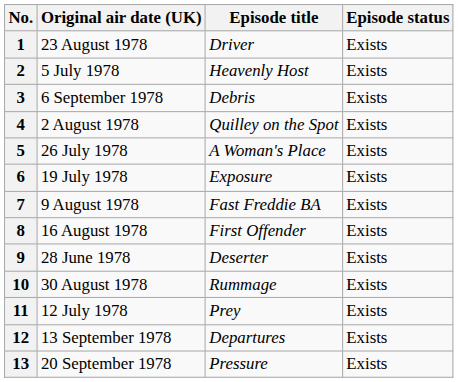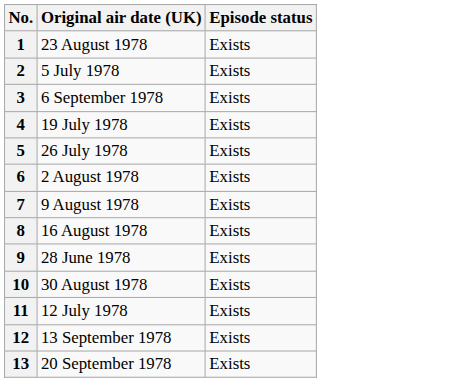- column: Episode title | Driver | Heavenly Host | Debris | Quilley on the Spot | A Woman's Place | Exposure | Fast Freddie BA | First Offender | Deserter | Rummage | Prey | Departures | Pressure
4 | Original air date (UK): 2 August 1978 -> 19 July 1978
6 | Original air date (UK): 19 July 1978 -> 2 August 1978
